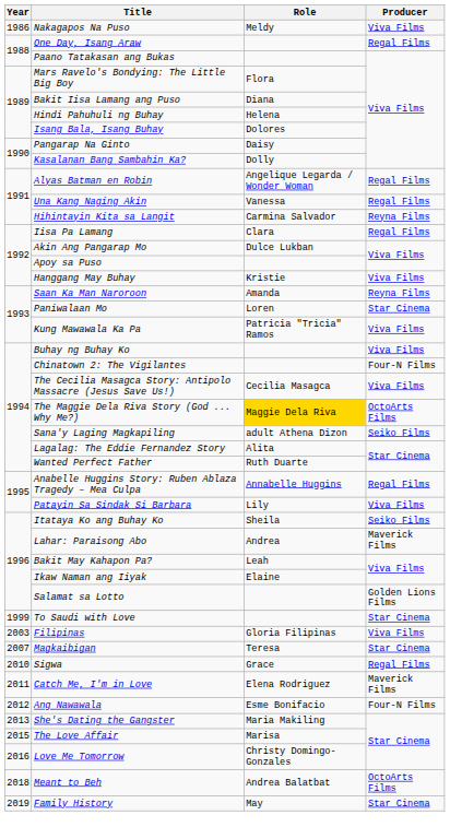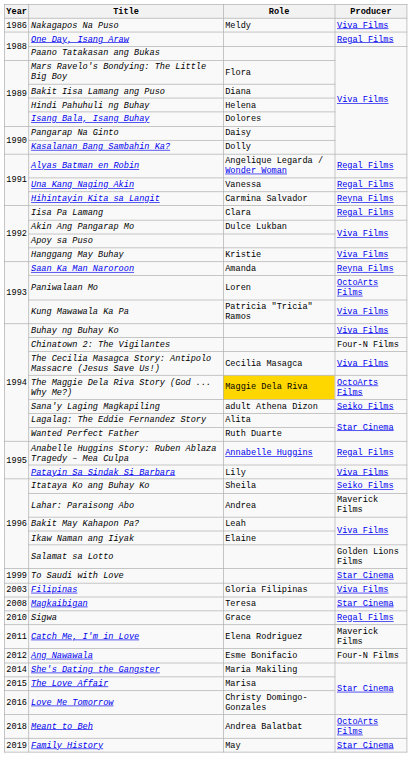Paniwalaan Mo | Producer: Star Cinema -> OctoArts Films
Magkaibigan | Year: 2007 -> 2008
She's Dating the Gangster | Year: 2013 -> 2014
